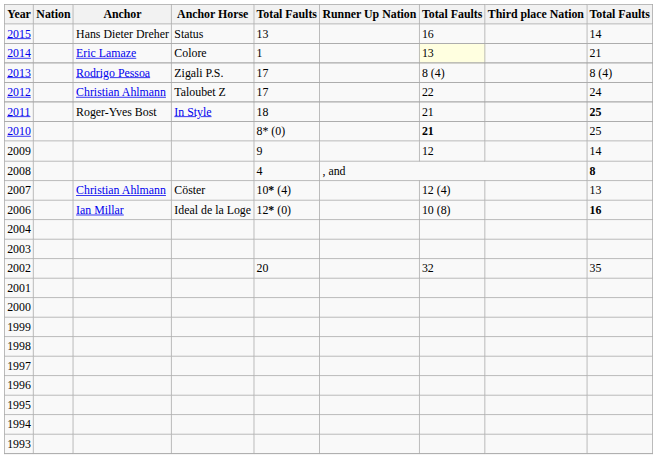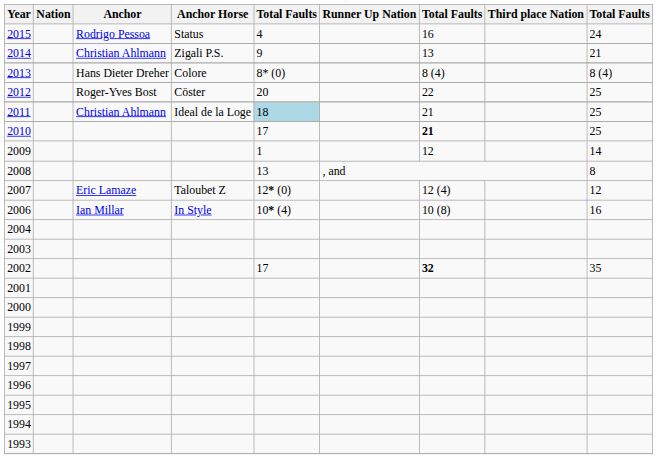2015 | Anchor: Hans Dieter Dreher -> Rodrigo Pessoa
2015 | column 5: 13 -> 4
2015 | column 9: 14 -> 24
2014 | Anchor: Eric Lamaze -> Christian Ahlmann
2014 | Anchor Horse: Colore -> Zigali P.S.
2014 | column 5: 1 -> 9
2014 | column 7: lightyellow background -> no background
2013 | Anchor: Rodrigo Pessoa -> Hans Dieter Dreher
2013 | Anchor Horse: Zigali P.S. -> Colore
2013 | column 5: 17 -> 8* (0)
2012 | Anchor: Christian Ahlmann -> Roger-Yves Bost
2012 | Anchor Horse: Taloubet Z -> Cöster
2012 | column 5: 17 -> 20
2012 | column 9: 24 -> 25
2011 | Anchor: Roger-Yves Bost -> Christian Ahlmann
2011 | Anchor Horse: In Style -> Ideal de la Loge
2011 | column 5: no background -> lightblue background
2011 | column 9: bold -> normal
2010 | column 5: 8* (0) -> 17
2009 | column 5: 9 -> 1
2008 | column 5: 4 -> 13
2008 | column 9: bold -> normal
2007 | Anchor: Christian Ahlmann -> Eric Lamaze
2007 | Anchor Horse: Cöster -> Taloubet Z
2007 | column 5: 10* (4) -> 12* (0)
2007 | column 9: 13 -> 12
2006 | Anchor Horse: Ideal de la Loge -> In Style
2006 | column 5: 12* (0) -> 10* (4)
2006 | column 9: bold -> normal
2002 | column 5: 20 -> 17
2002 | column 7: normal -> bold
